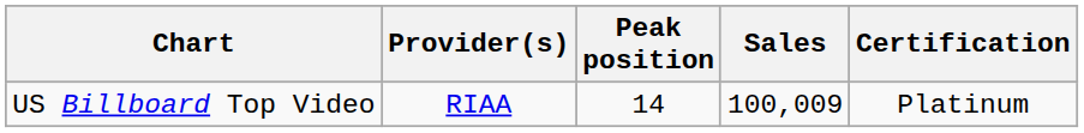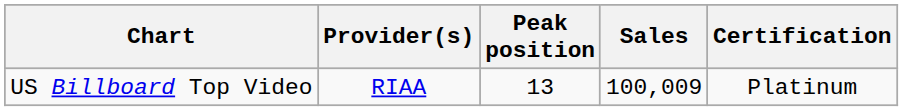US Billboard Top Video | Peak position: 14 -> 13
